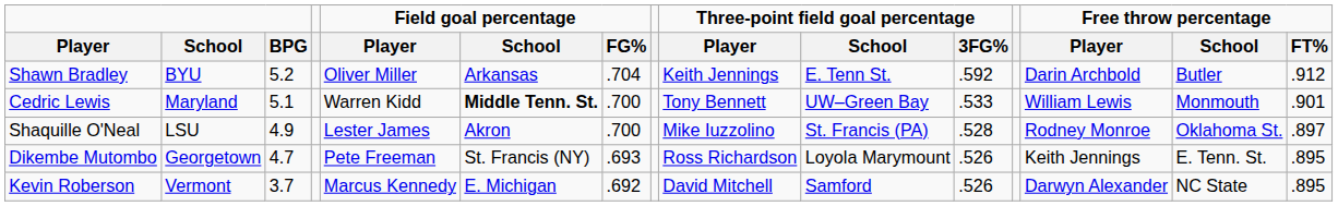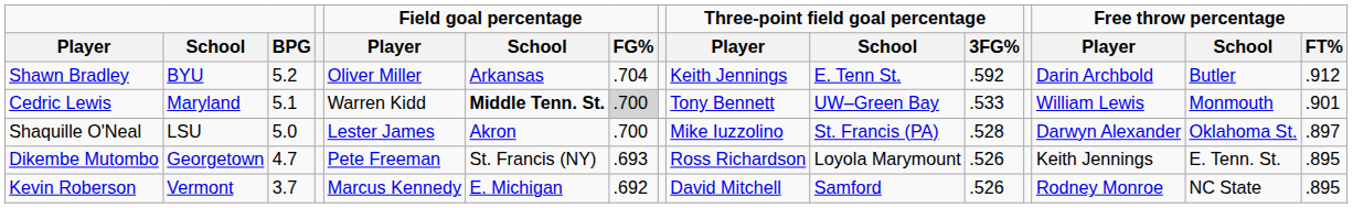Cedric Lewis | Field goal percentage / FG%: no background -> lightgrey background
Shaquille O'Neal | BPG: 4.9 -> 5.0
Shaquille O'Neal | Free throw percentage / Player: Rodney Monroe -> Darwyn Alexander
Kevin Roberson | Free throw percentage / Player: Darwyn Alexander -> Rodney Monroe
